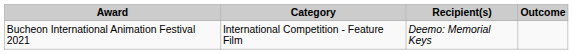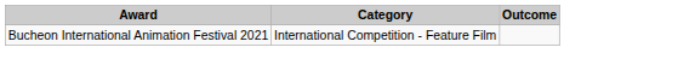- column: Recipient(s) | Deemo: Memorial Keys
